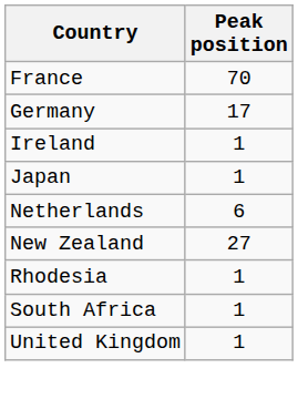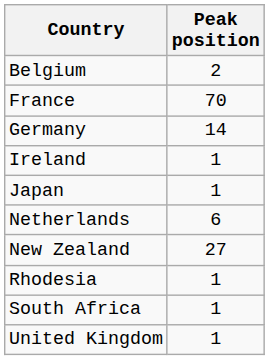+ row: Belgium | 2
Germany | Peak position: 17 -> 14
